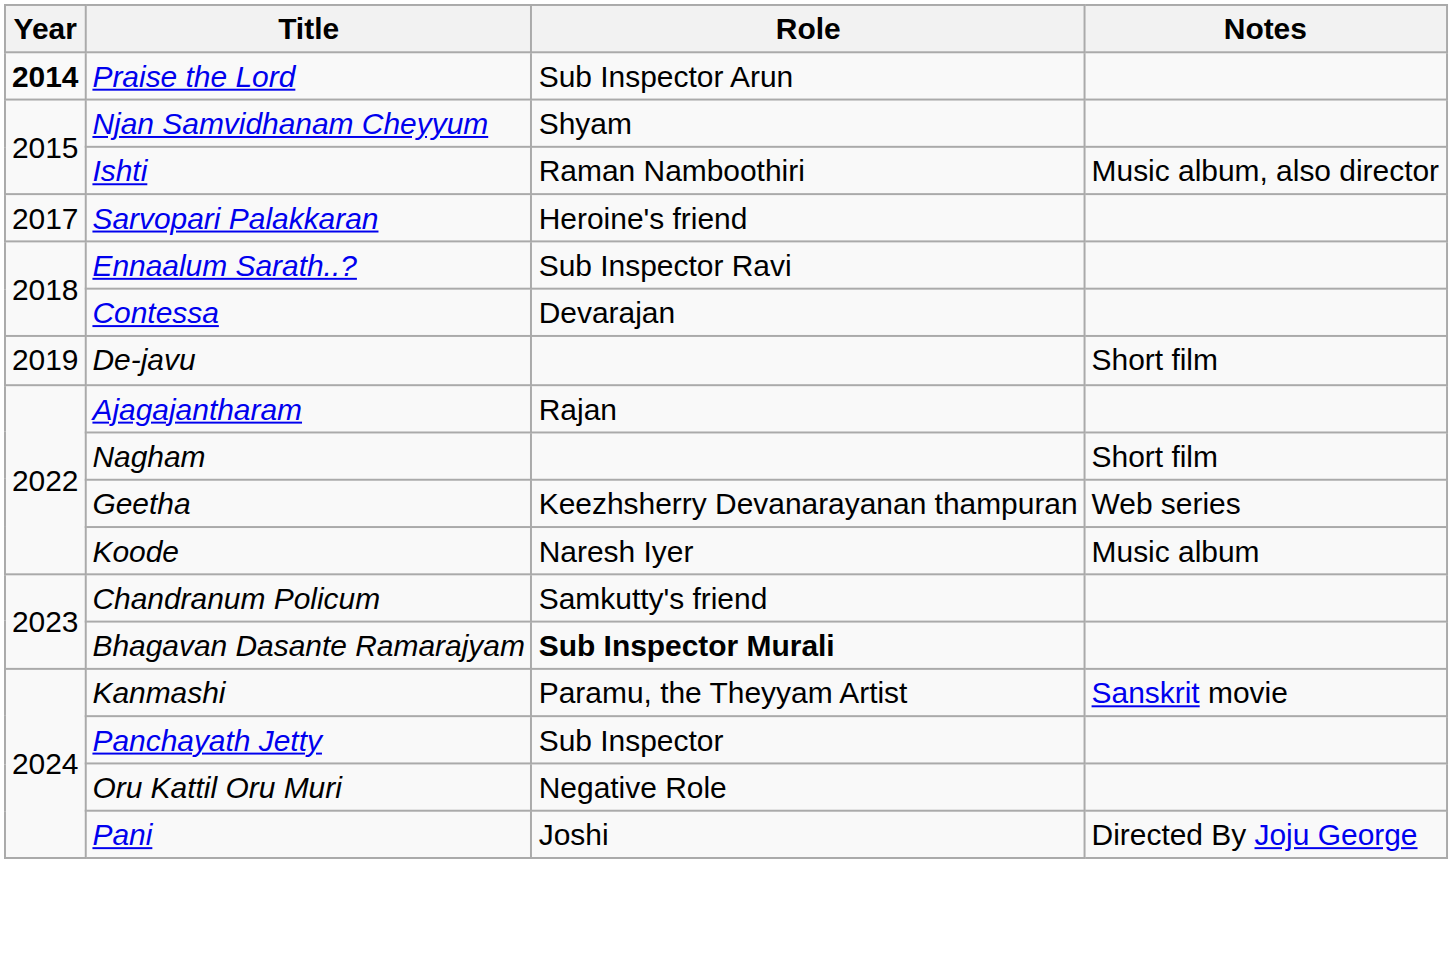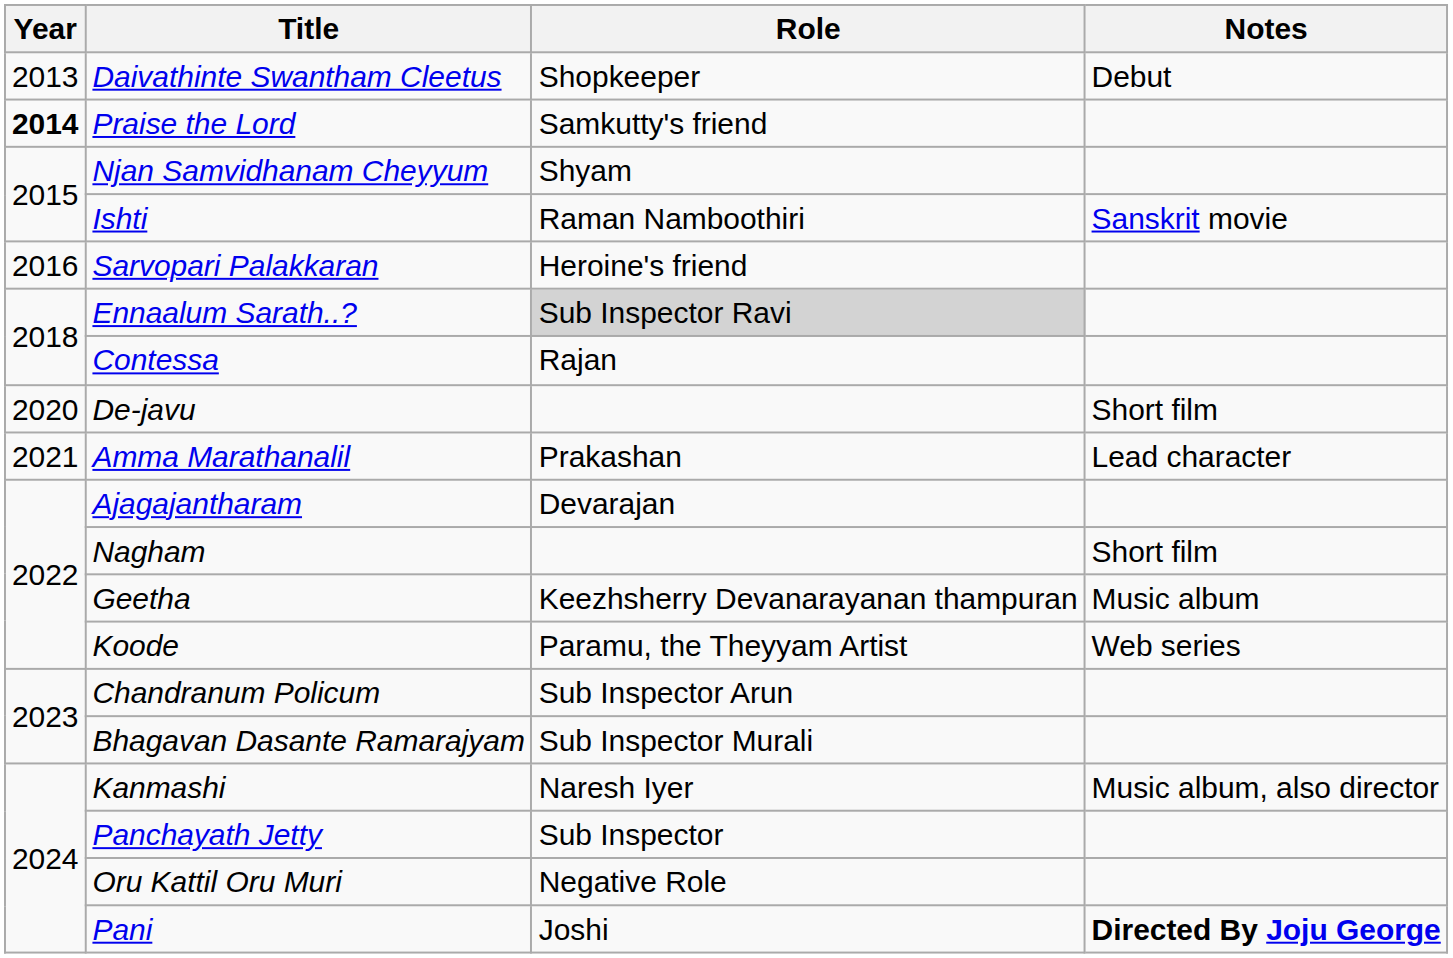+ row: 2013 | Daivathinte Swantham Cleetus | Shopkeeper | Debut
Praise the Lord | Role: Sub Inspector Arun -> Samkutty's friend
Ishti | Notes: Music album, also director -> Sanskrit movie
Sarvopari Palakkaran | Year: 2017 -> 2016
Ennaalum Sarath..? | Role: no background -> lightgrey background
Contessa | Role: Devarajan -> Rajan
De-javu | Year: 2019 -> 2020
+ row: 2021 | Amma Marathanalil | Prakashan | Lead character
Ajagajantharam | Role: Rajan -> Devarajan
Geetha | Notes: Web series -> Music album
Koode | Role: Naresh Iyer -> Paramu, the Theyyam Artist
Koode | Notes: Music album -> Web series
Chandranum Policum | Role: Samkutty's friend -> Sub Inspector Arun
Bhagavan Dasante Ramarajyam | Role: bold -> normal
Kanmashi | Role: Paramu, the Theyyam Artist -> Naresh Iyer
Kanmashi | Notes: Sanskrit movie -> Music album, also director
Pani | Notes: normal -> bold
